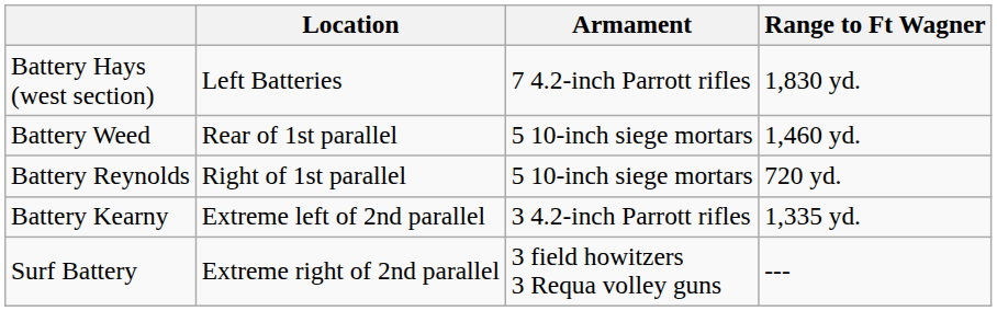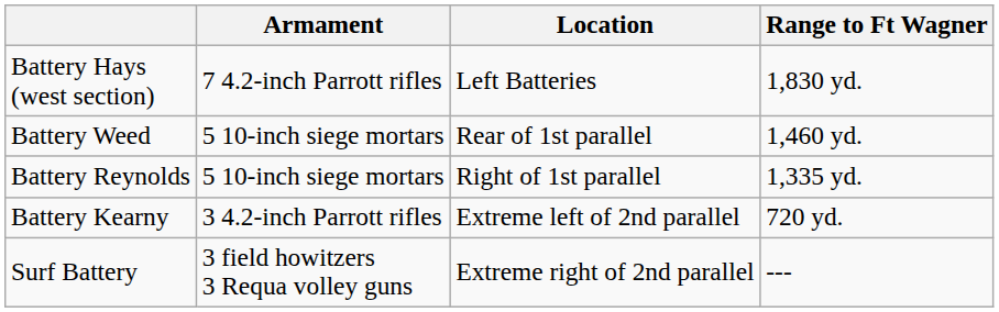columns swapped: Location <-> Armament
Battery Reynolds | Range to Ft Wagner: 720 yd. -> 1,335 yd.
Battery Kearny | Range to Ft Wagner: 1,335 yd. -> 720 yd.
